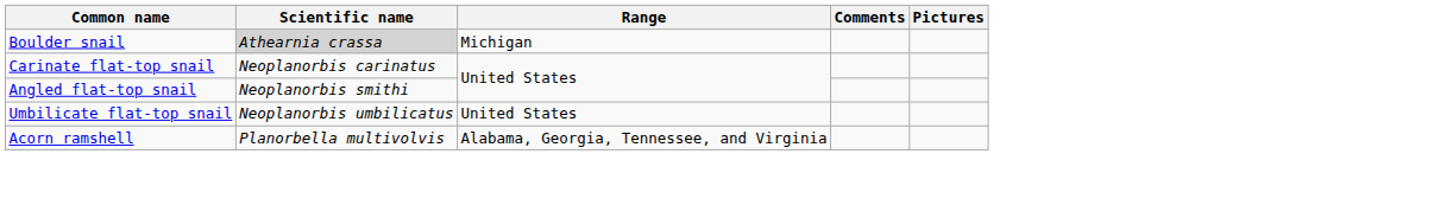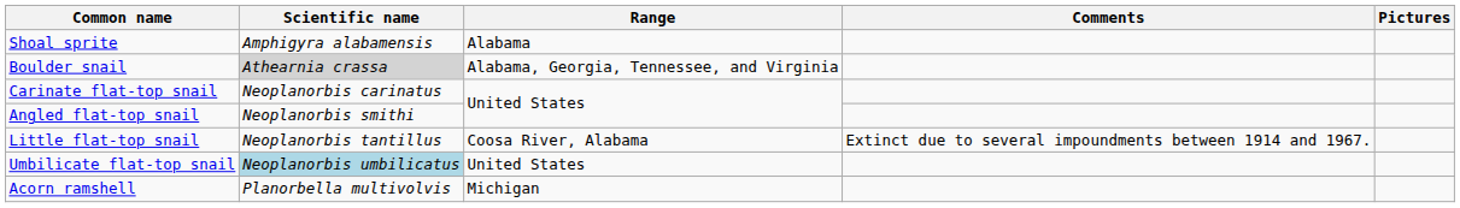+ row: Shoal sprite | Amphigyra alabamensis | Alabama
Boulder snail | Range: Michigan -> Alabama, Georgia, Tennessee, and Virginia
+ row: Little flat-top snail | Neoplanorbis tantillus | Coosa River, Alabama | Extinct due to several impoundments between 1914 and 1967.
Umbilicate flat-top snail | Scientific name: no background -> lightblue background
Acorn ramshell | Range: Alabama, Georgia, Tennessee, and Virginia -> Michigan
